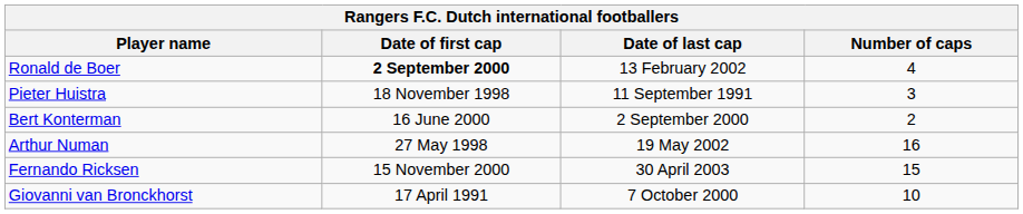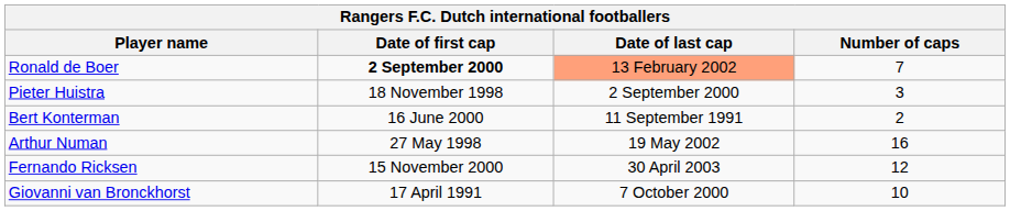Ronald de Boer | Date of last cap: no background -> lightsalmon background
Ronald de Boer | Number of caps: 4 -> 7
Pieter Huistra | Date of last cap: 11 September 1991 -> 2 September 2000
Bert Konterman | Date of last cap: 2 September 2000 -> 11 September 1991
Fernando Ricksen | Number of caps: 15 -> 12
